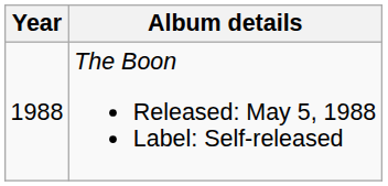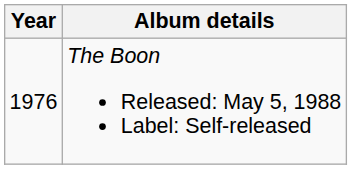The Boon Released: May 5, 1988 Label: Self-released | Year: 1988 -> 1976
